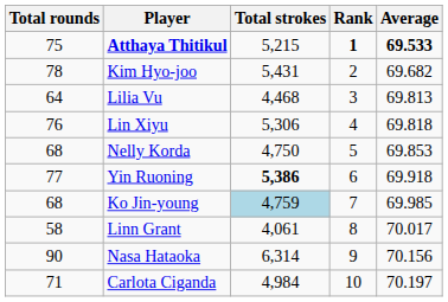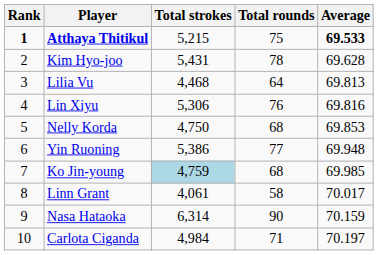columns swapped: Rank <-> Total rounds
Kim Hyo-joo | Average: 69.682 -> 69.628
Lin Xiyu | Average: 69.818 -> 69.816
Yin Ruoning | Total strokes: bold -> normal
Yin Ruoning | Average: 69.918 -> 69.948
Nasa Hataoka | Average: 70.156 -> 70.159
